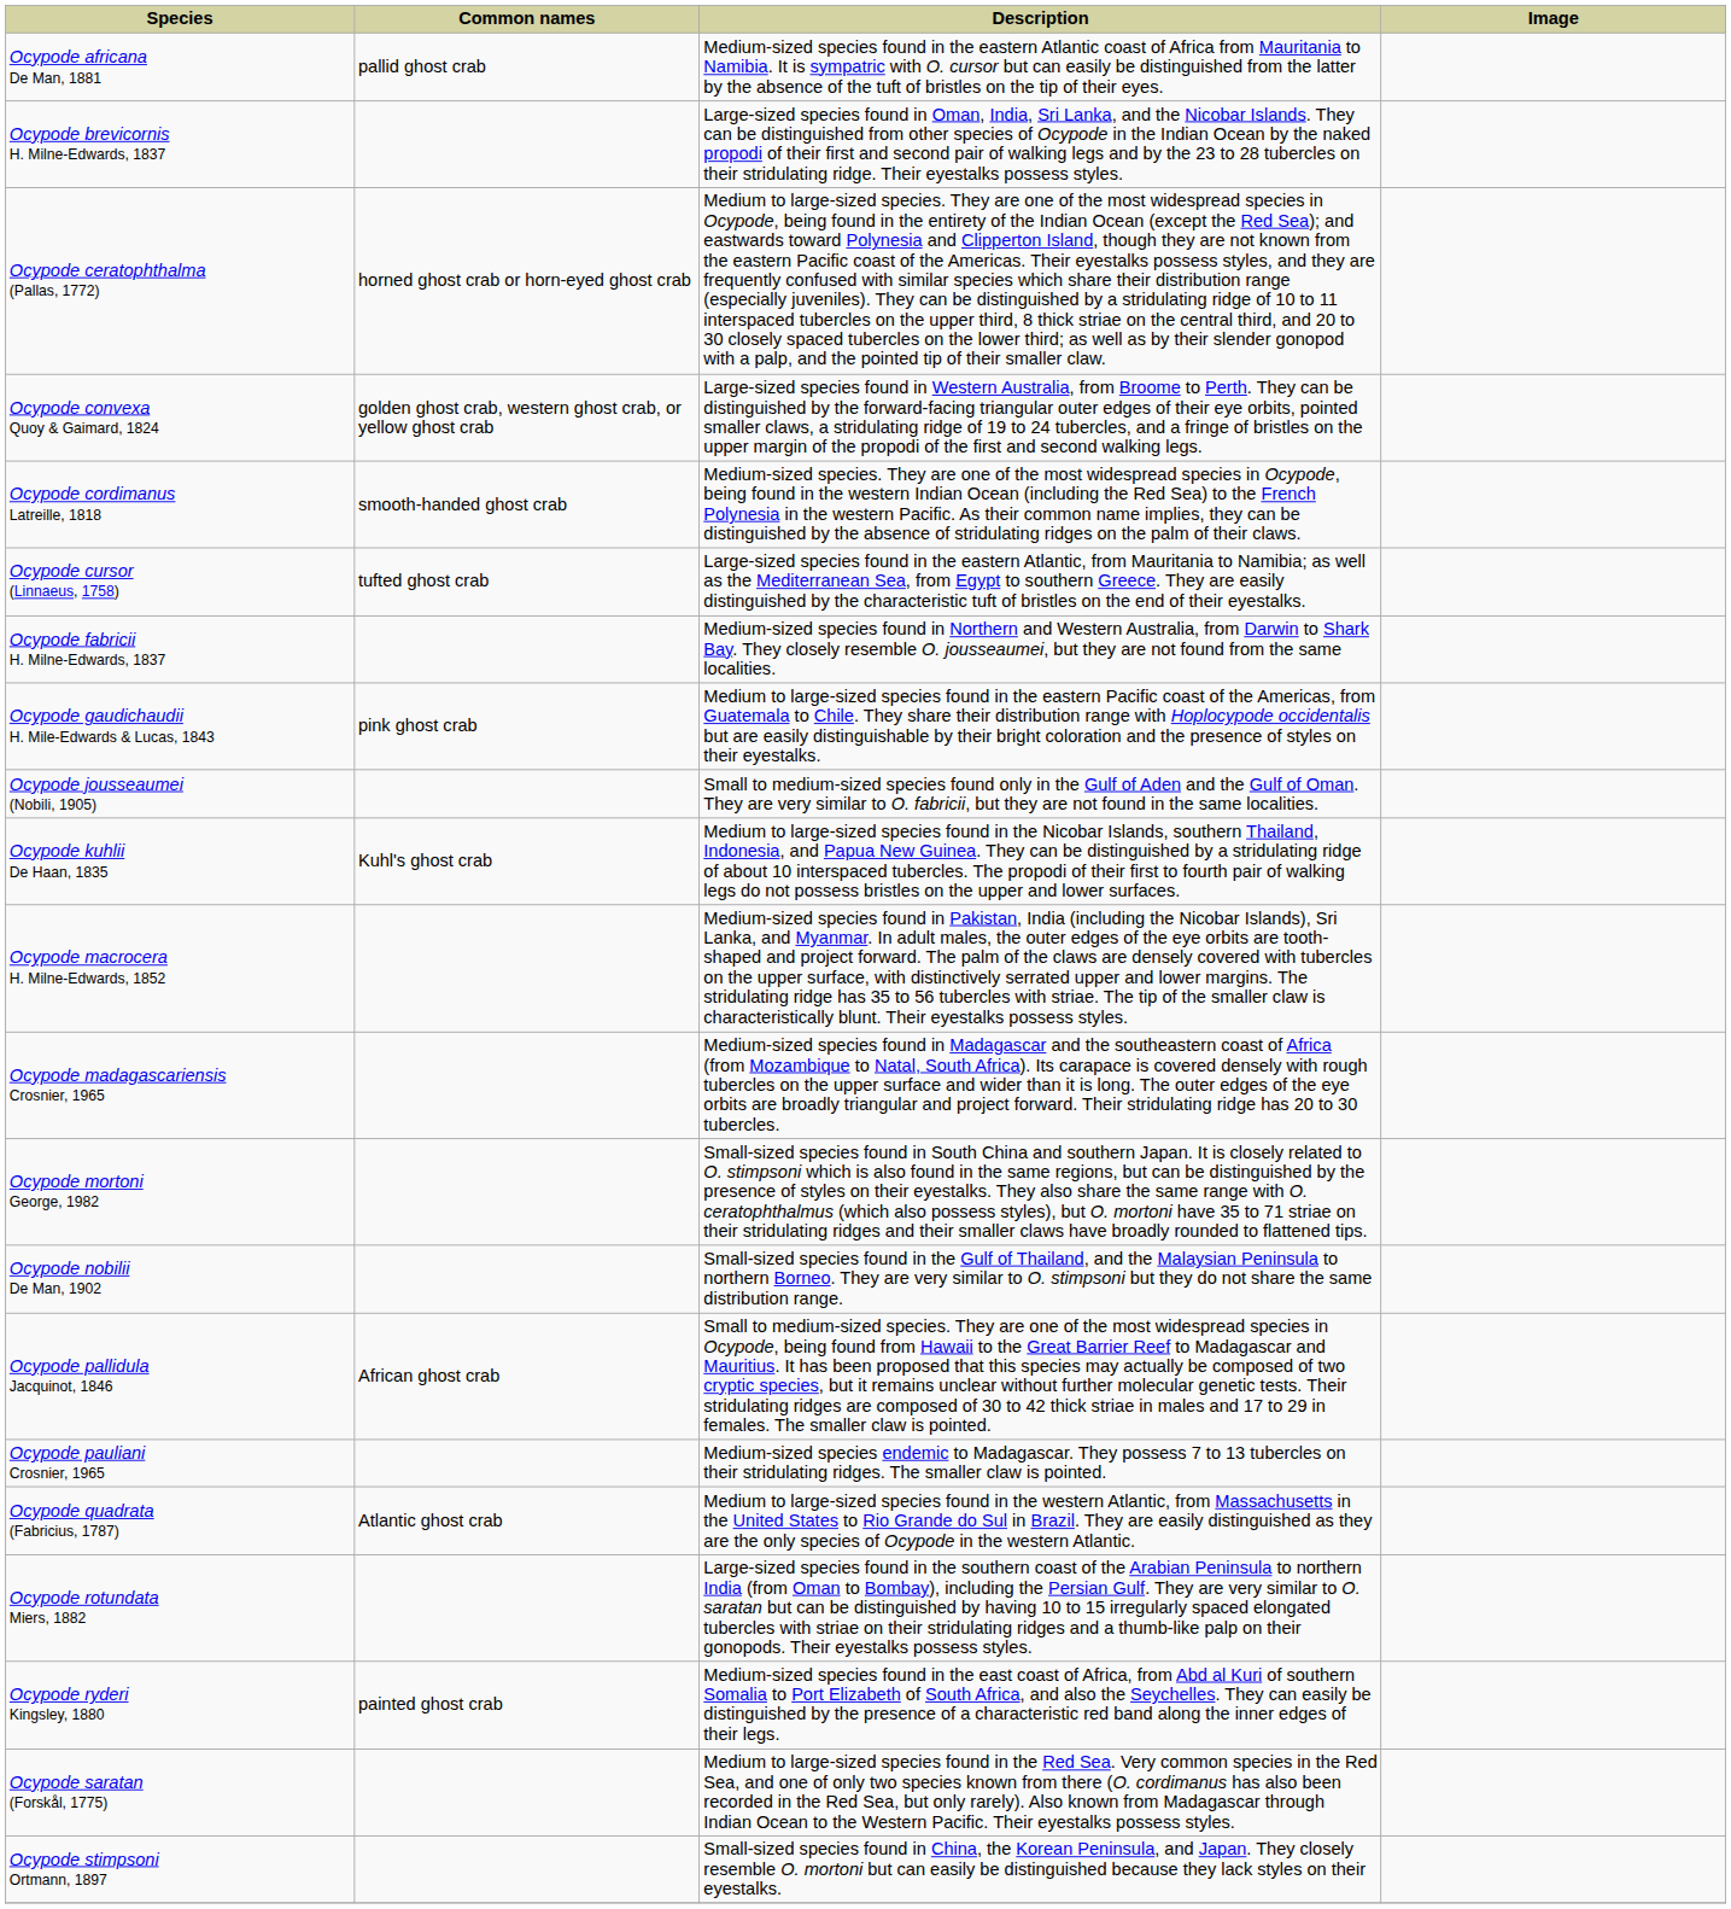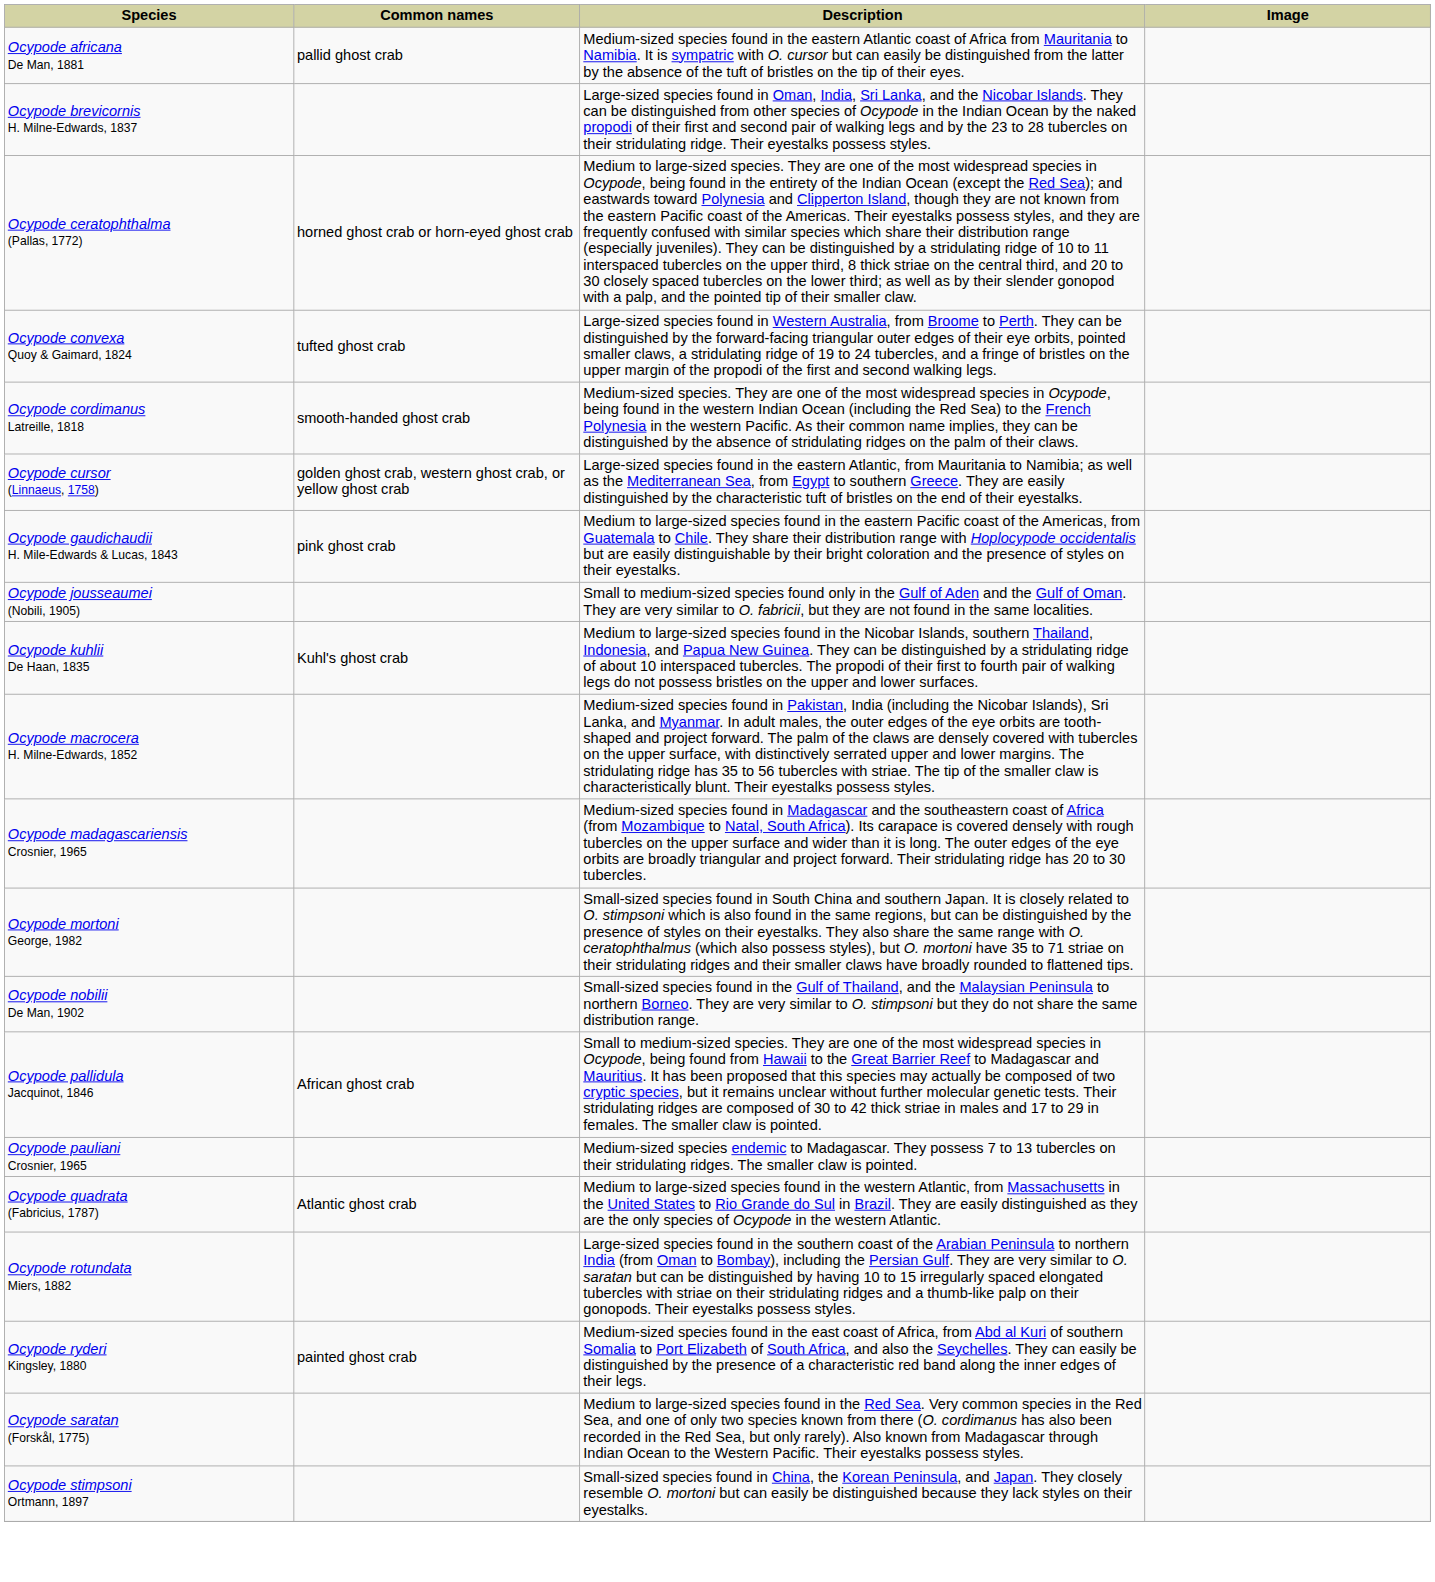Ocypode convexa Quoy & Gaimard, 1824 | Common names: golden ghost crab, western ghost crab, or yellow ghost crab -> tufted ghost crab
Ocypode cursor (Linnaeus, 1758) | Common names: tufted ghost crab -> golden ghost crab, western ghost crab, or yellow ghost crab
- row: Ocypode fabricii H. Milne-Edwards, 1837 | Medium-sized species found in Northern and Western Australia, from Darwin to Shark Bay. They closely resemble O. jousseaumei, but they are not found from the same localities.
